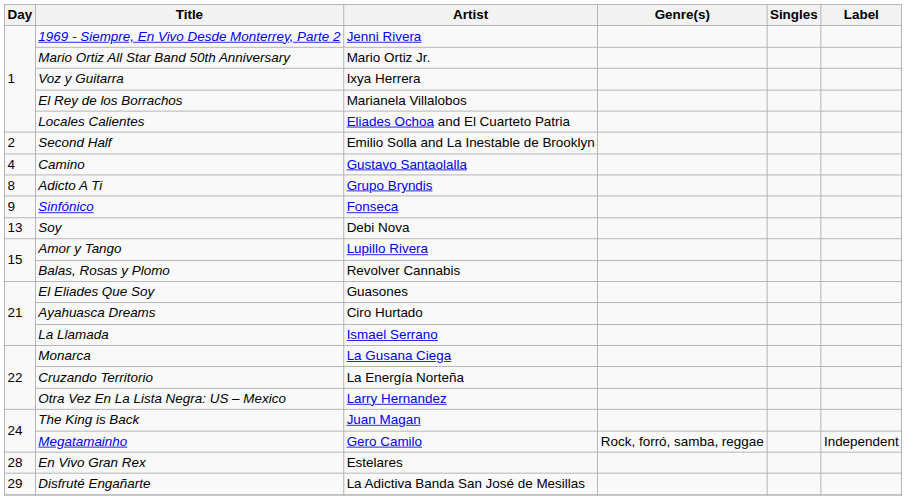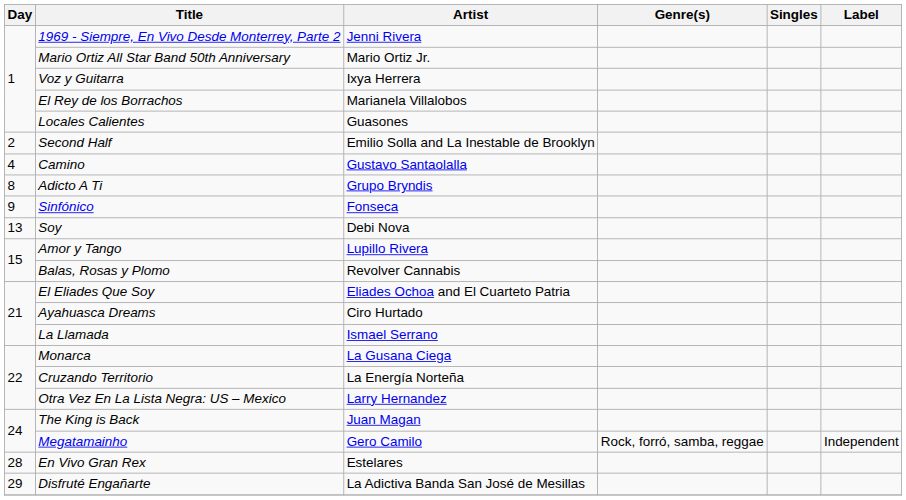Locales Calientes | Artist: Eliades Ochoa and El Cuarteto Patria -> Guasones
El Eliades Que Soy | Artist: Guasones -> Eliades Ochoa and El Cuarteto Patria
